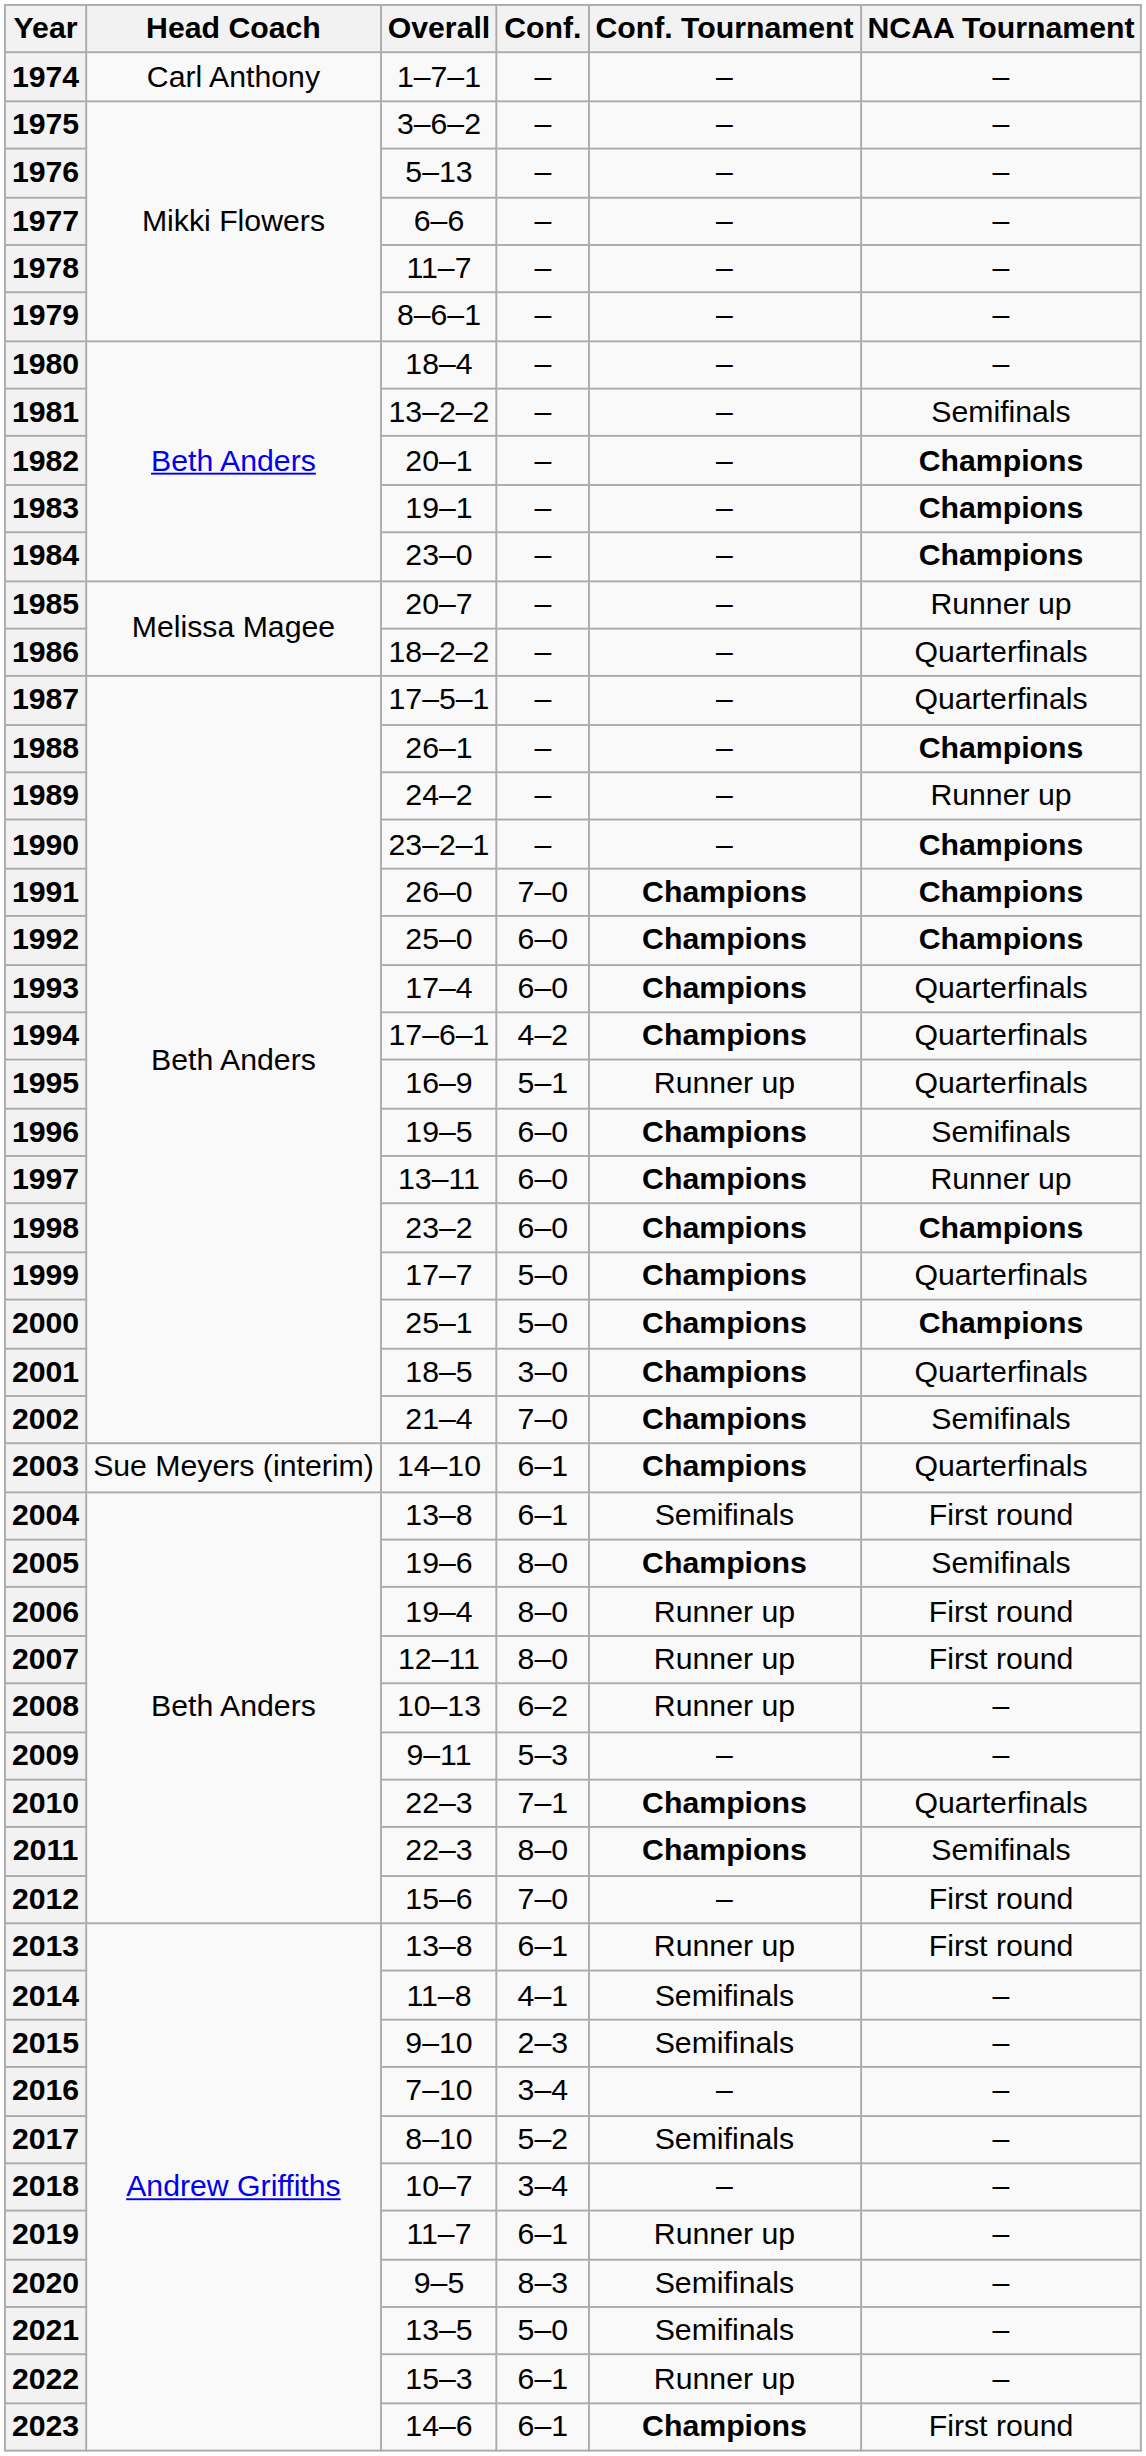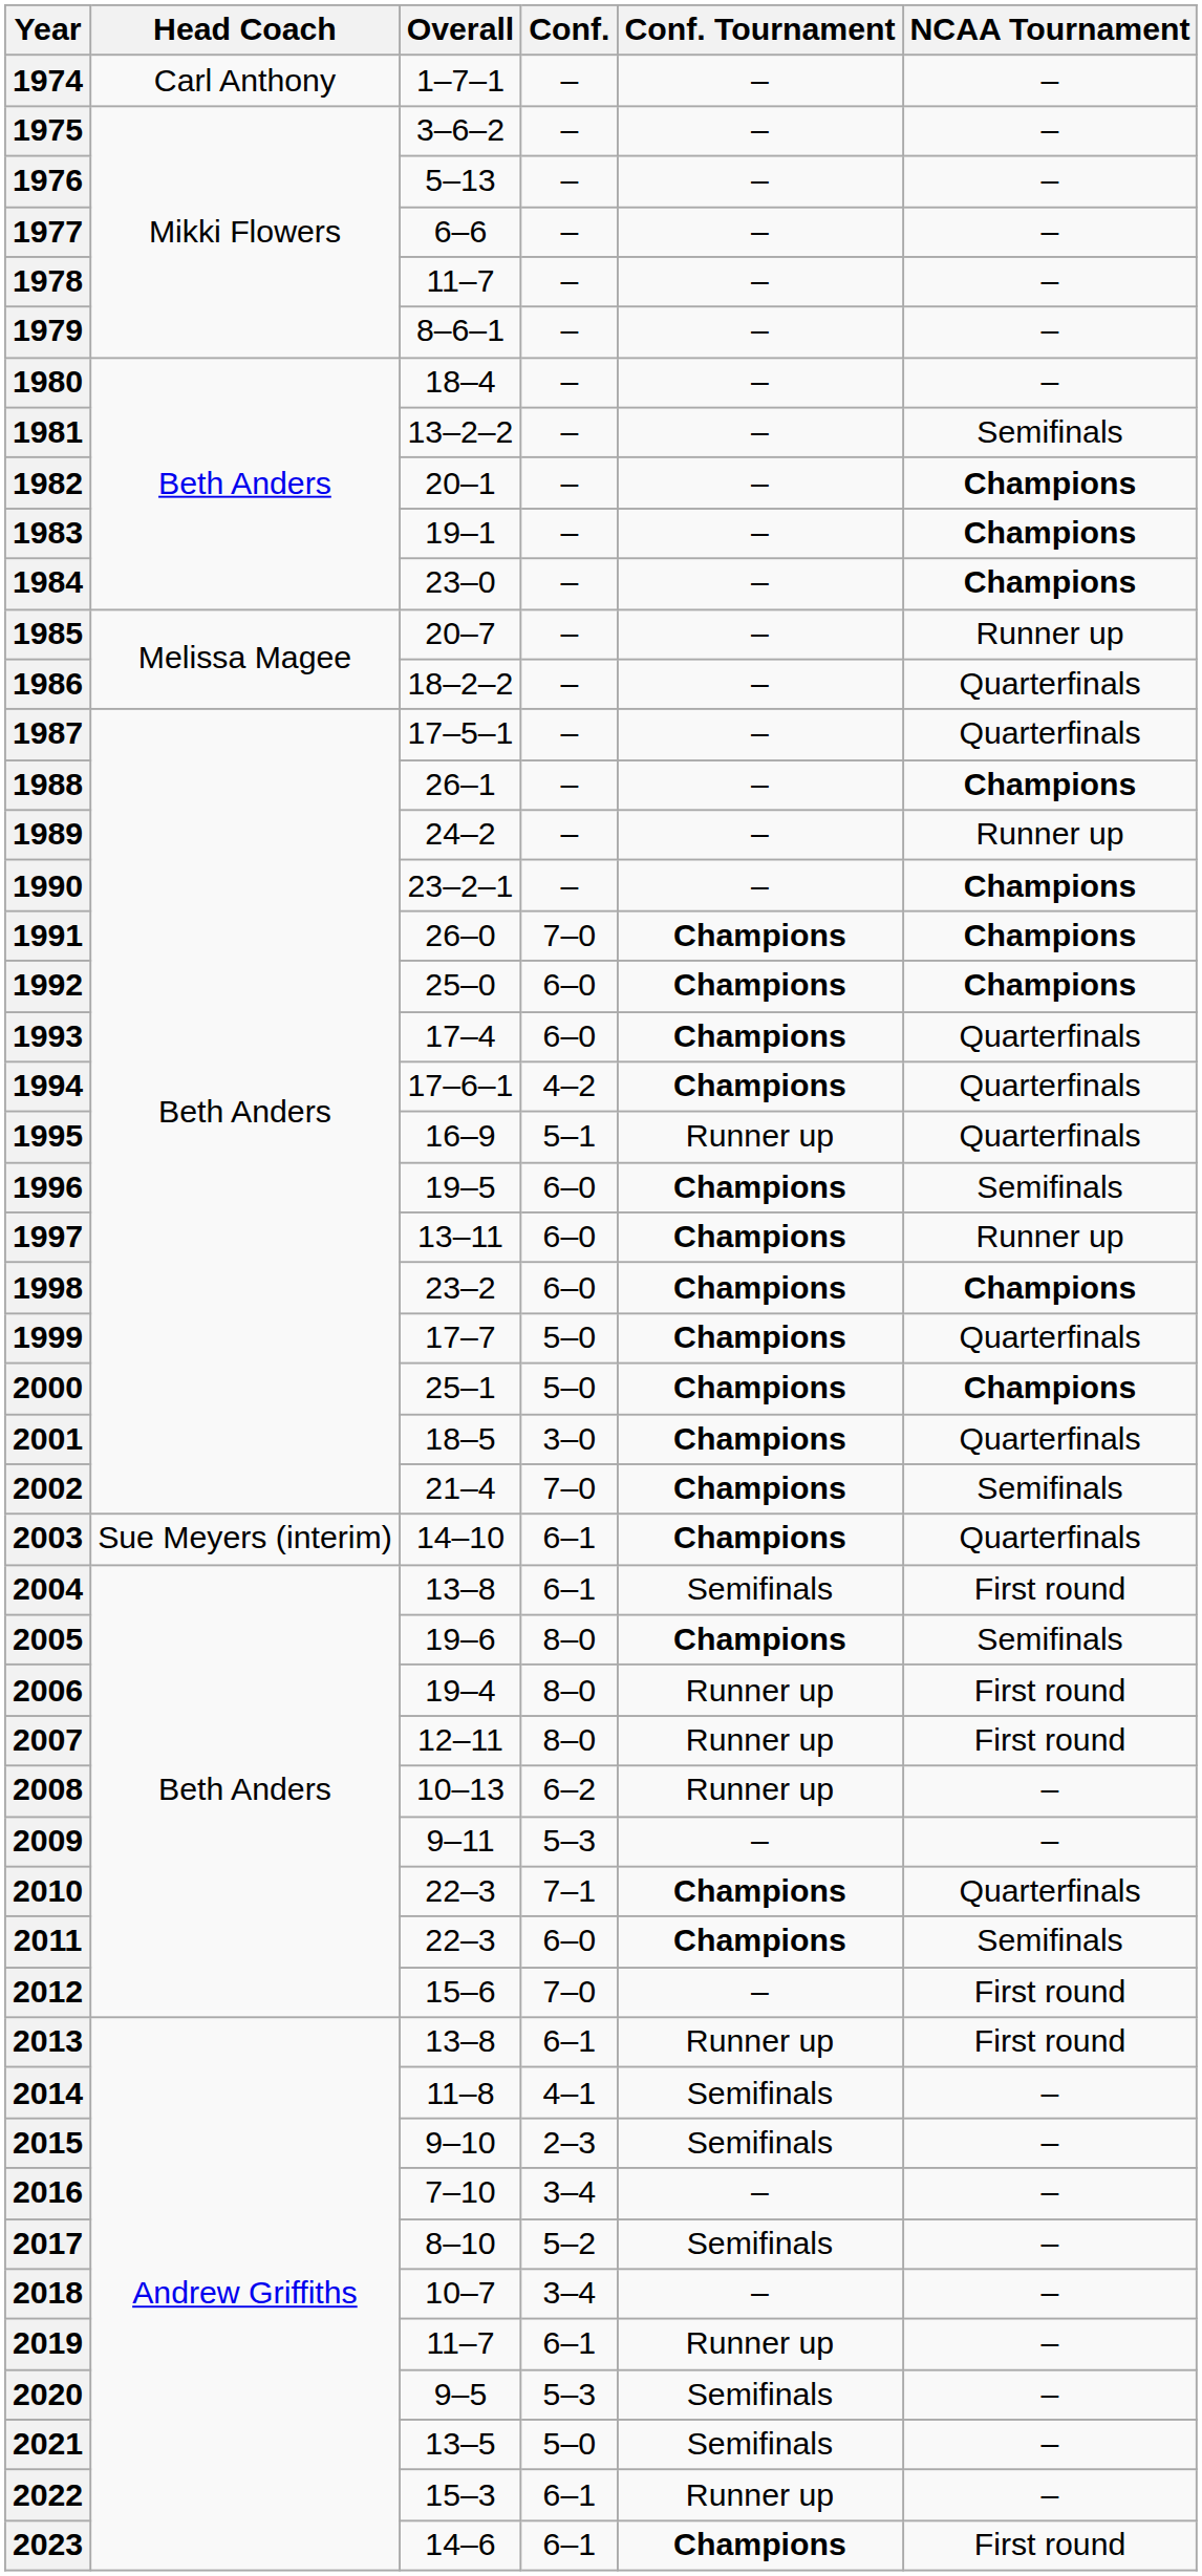2011 | Conf.: 8–0 -> 6–0
2020 | Conf.: 8–3 -> 5–3
